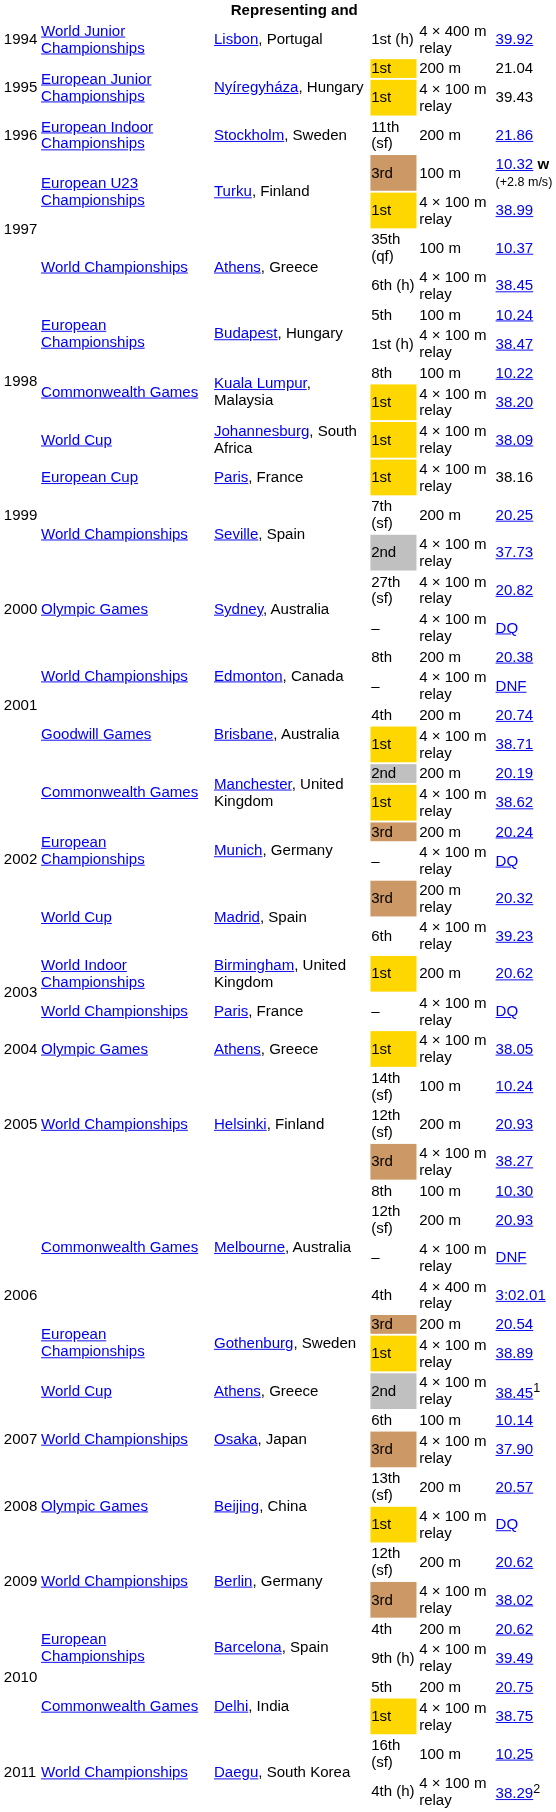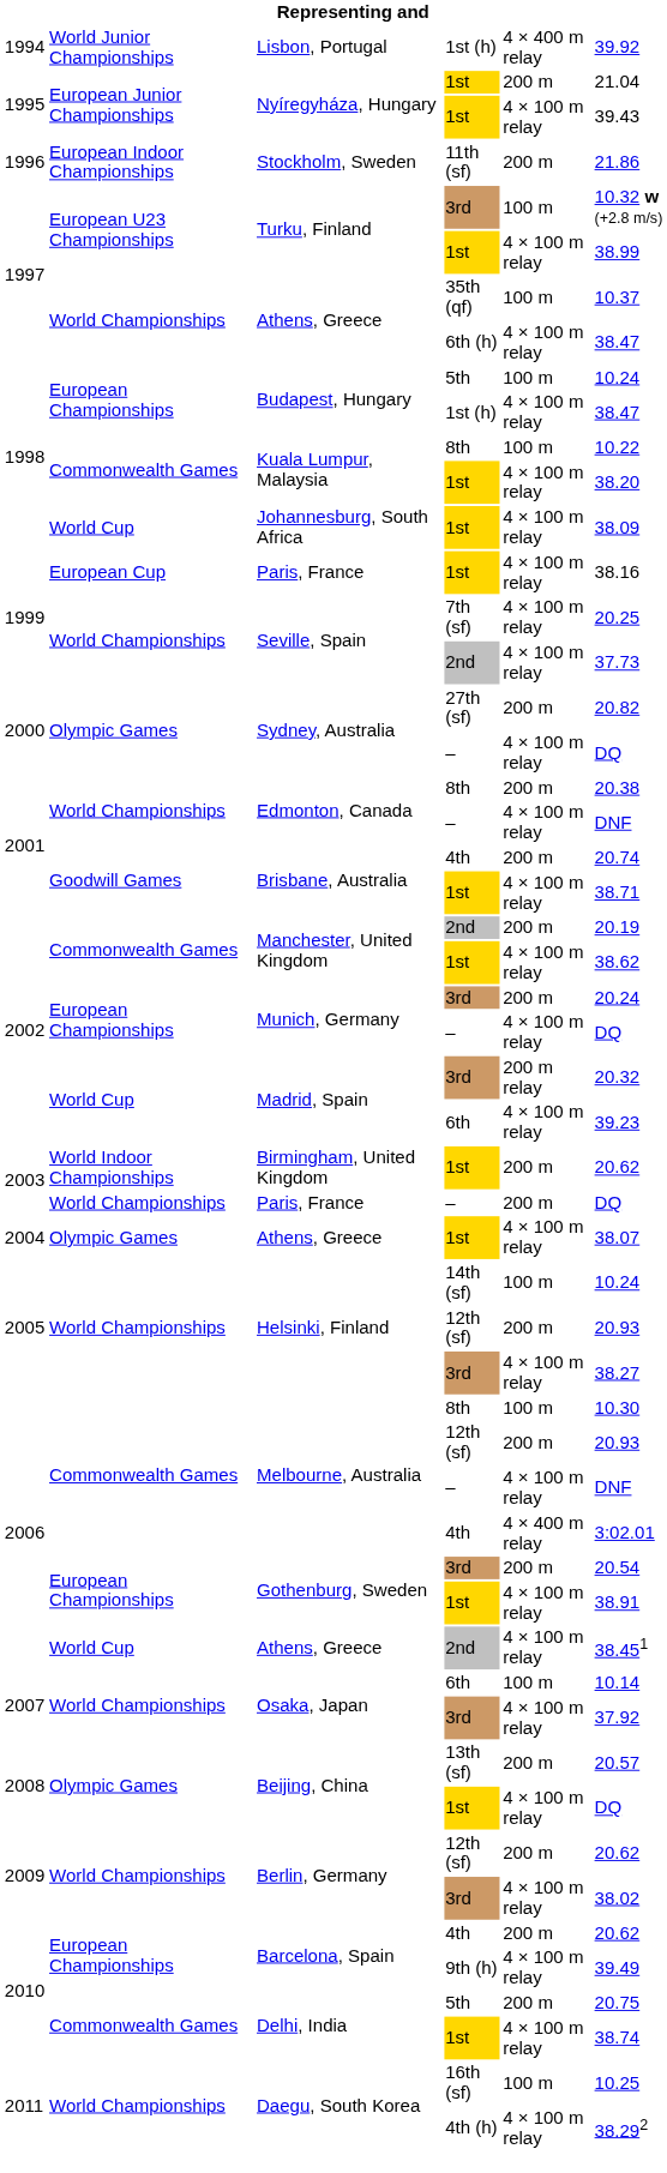Athens, Greece / 6th (h) | column 6: 38.45 -> 38.47
Seville, Spain / 7th (sf) | column 5: 200 m -> 4 × 100 m relay
Sydney, Australia / 27th (sf) | column 5: 4 × 100 m relay -> 200 m
Paris, France / – | column 5: 4 × 100 m relay -> 200 m
Athens, Greece / 1st | column 6: 38.05 -> 38.07
Gothenburg, Sweden / 1st | column 6: 38.89 -> 38.91
Osaka, Japan / 3rd | column 6: 37.90 -> 37.92
Delhi, India / 1st | column 6: 38.75 -> 38.74
